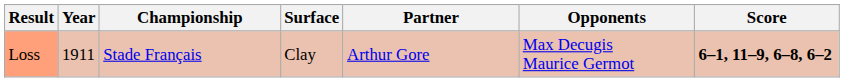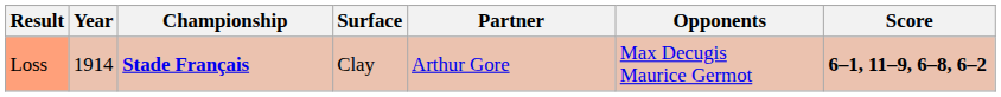Loss | Year: 1911 -> 1914
Loss | Championship: normal -> bold
